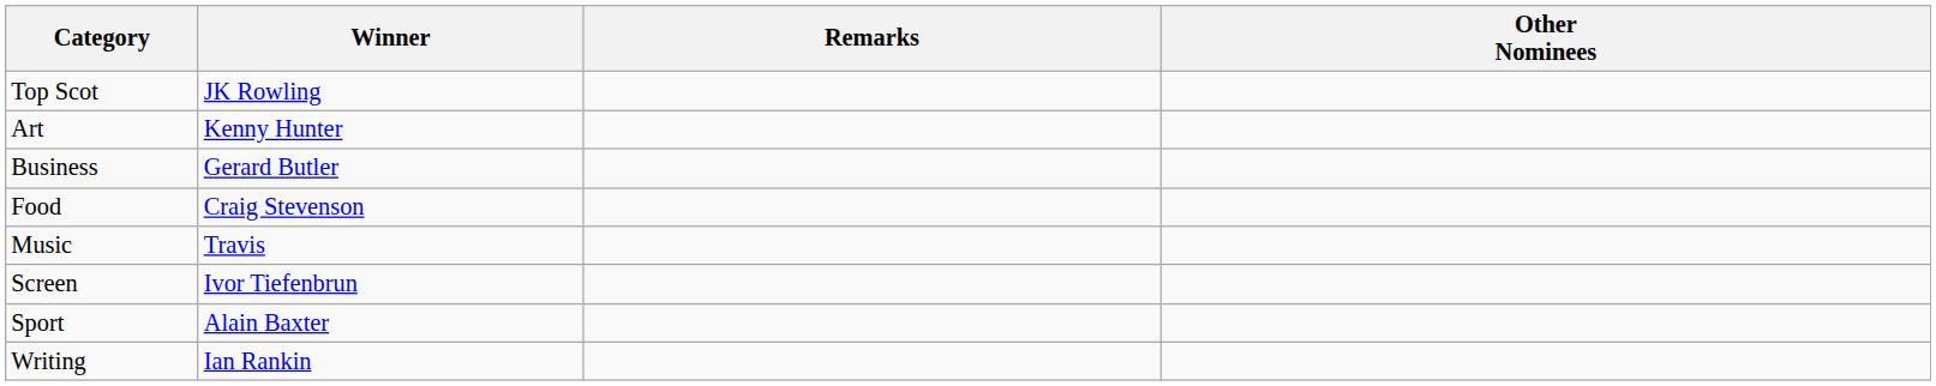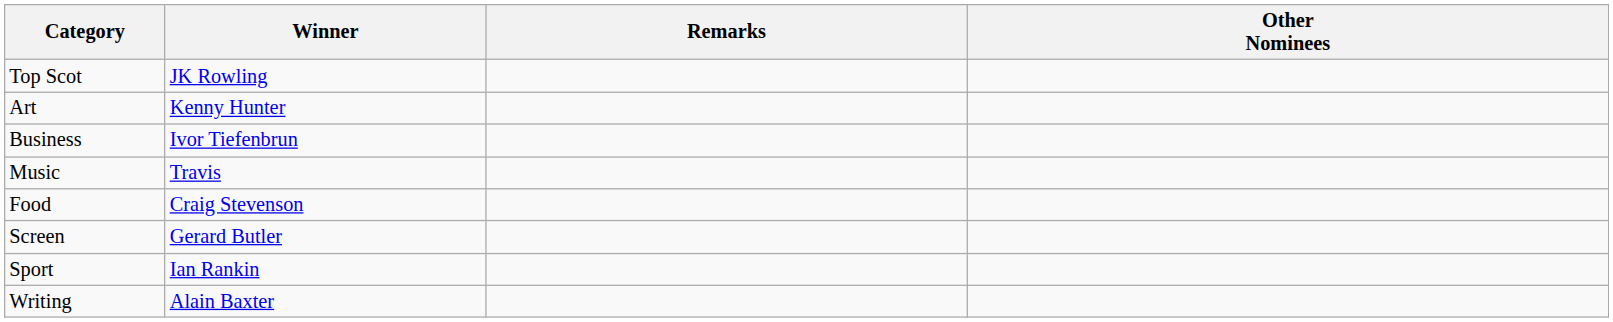Business | Winner: Gerard Butler -> Ivor Tiefenbrun
rows swapped: Food <-> Music
Screen | Winner: Ivor Tiefenbrun -> Gerard Butler
Sport | Winner: Alain Baxter -> Ian Rankin
Writing | Winner: Ian Rankin -> Alain Baxter
